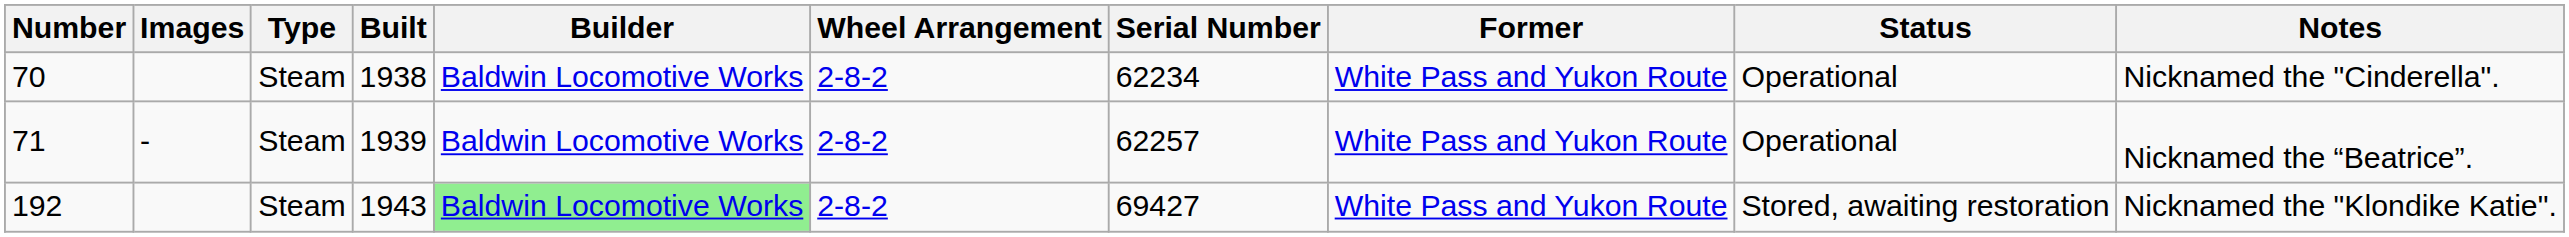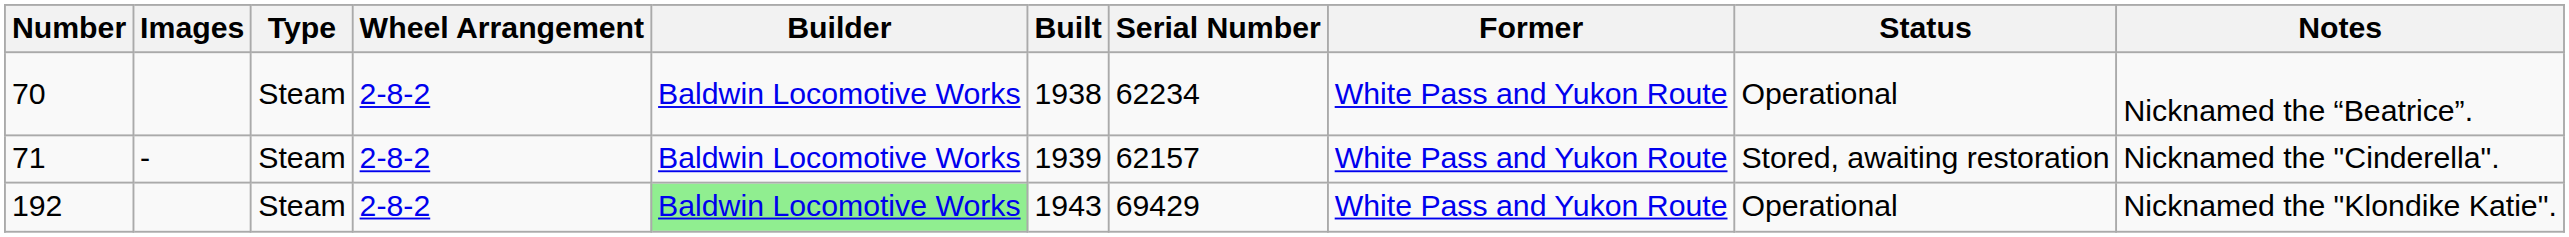columns swapped: Wheel Arrangement <-> Built
70 | Notes: Nicknamed the "Cinderella". -> Nicknamed the “Beatrice”.
71 | Serial Number: 62257 -> 62157
71 | Status: Operational -> Stored, awaiting restoration
71 | Notes: Nicknamed the “Beatrice”. -> Nicknamed the "Cinderella".
192 | Serial Number: 69427 -> 69429
192 | Status: Stored, awaiting restoration -> Operational
